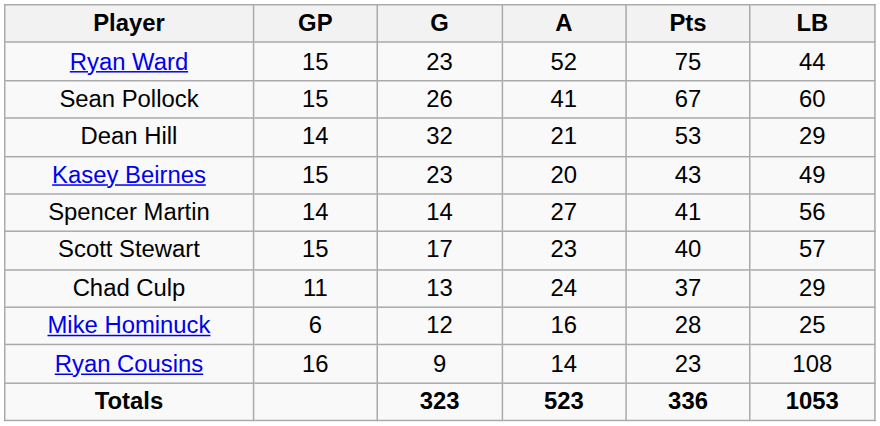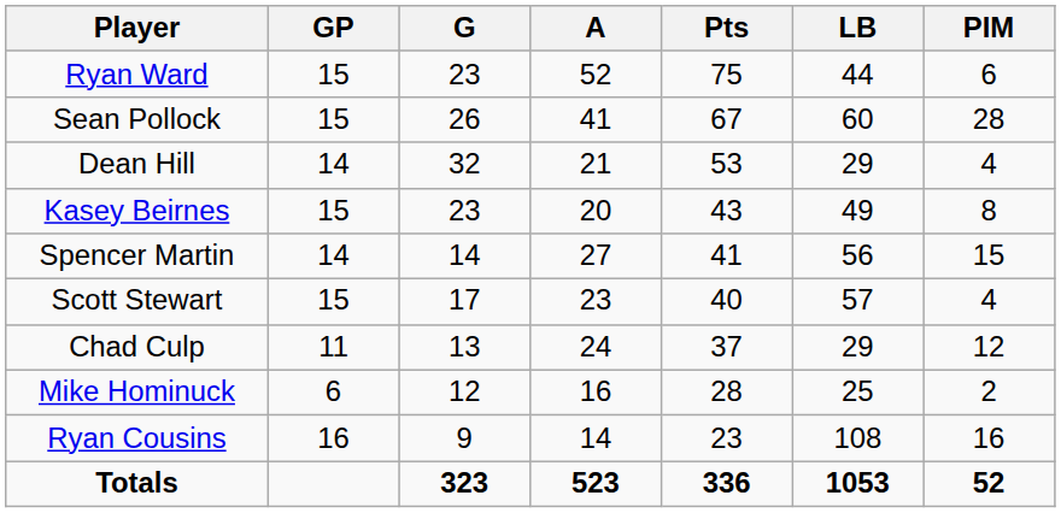+ column: PIM | 6 | 28 | 4 | 8 | 15 | 4 | 12 | 2 | 16 | 52
